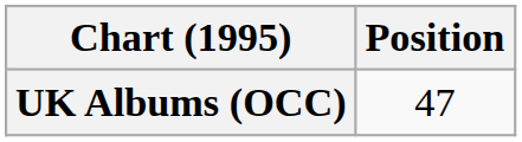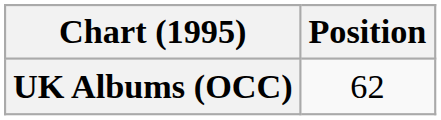UK Albums (OCC) | Position: 47 -> 62
